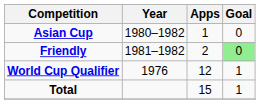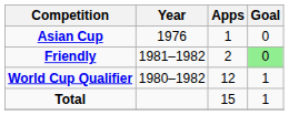Asian Cup | Year: 1980–1982 -> 1976
World Cup Qualifier | Year: 1976 -> 1980–1982
